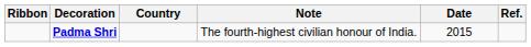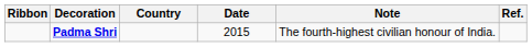columns swapped: Date <-> Note
